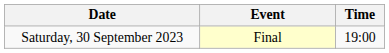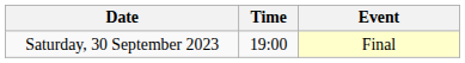columns swapped: Time <-> Event
